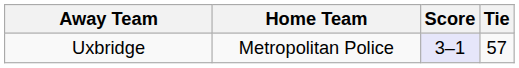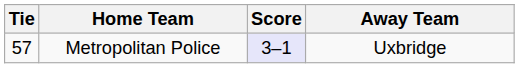columns swapped: Tie <-> Away Team
